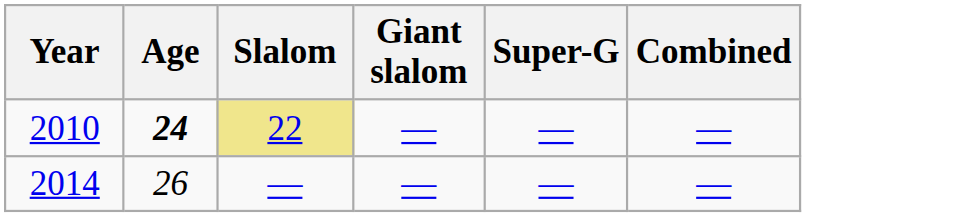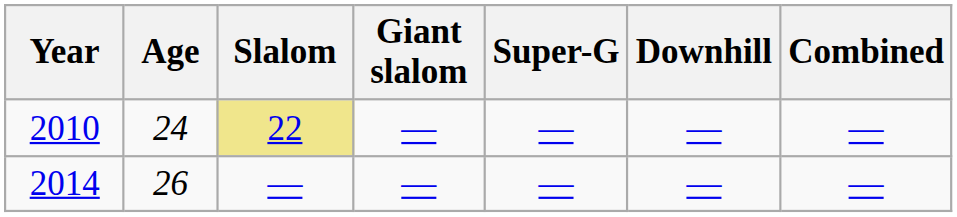+ column: Downhill | — | —
2010 | Age: bold -> normal
